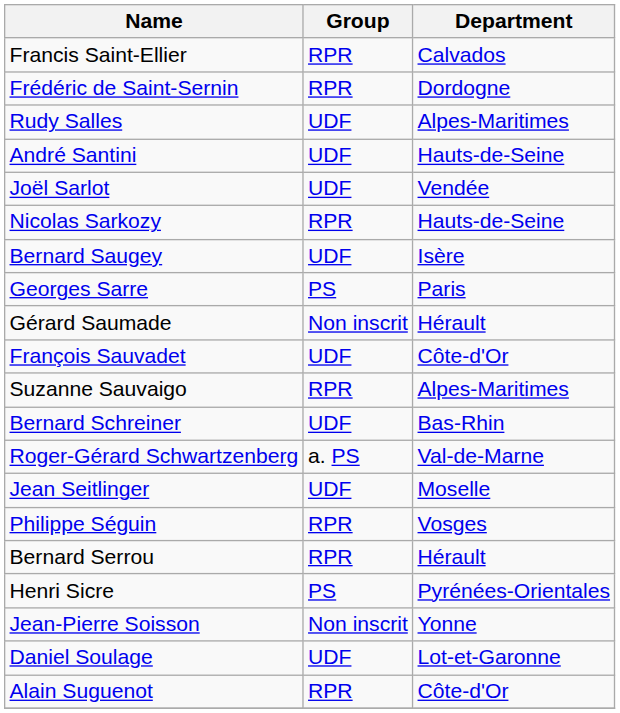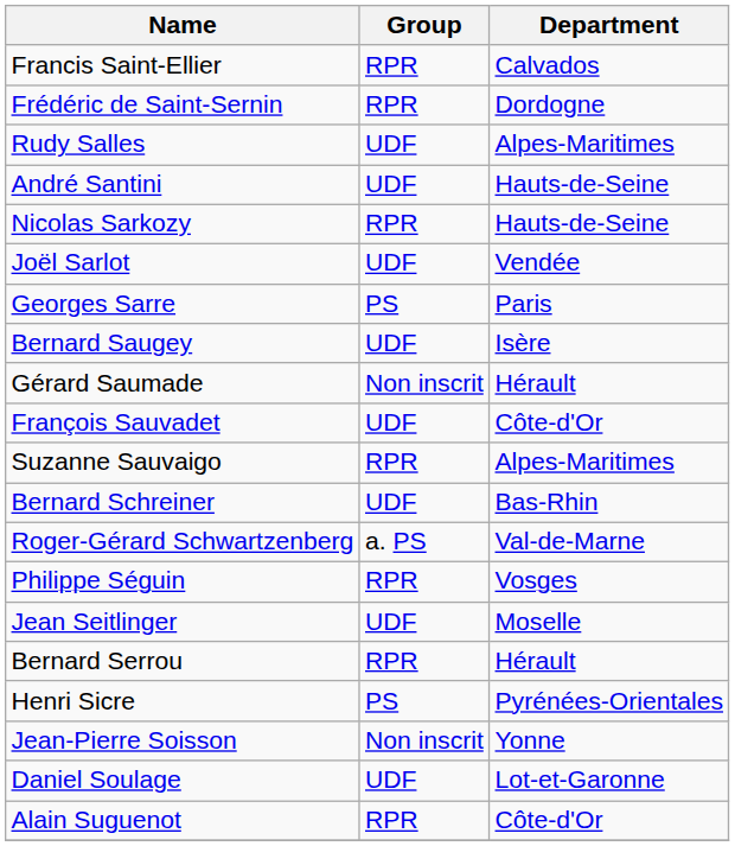rows swapped: Nicolas Sarkozy <-> Joël Sarlot
rows swapped: Georges Sarre <-> Bernard Saugey
rows swapped: Philippe Séguin <-> Jean Seitlinger
